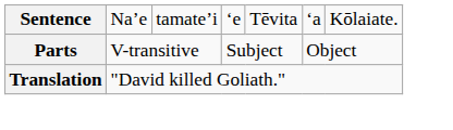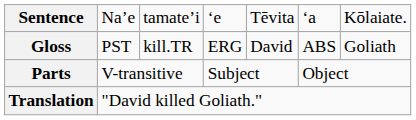+ row: Gloss | PST | kill.TR | ERG | David | ABS | Goliath
